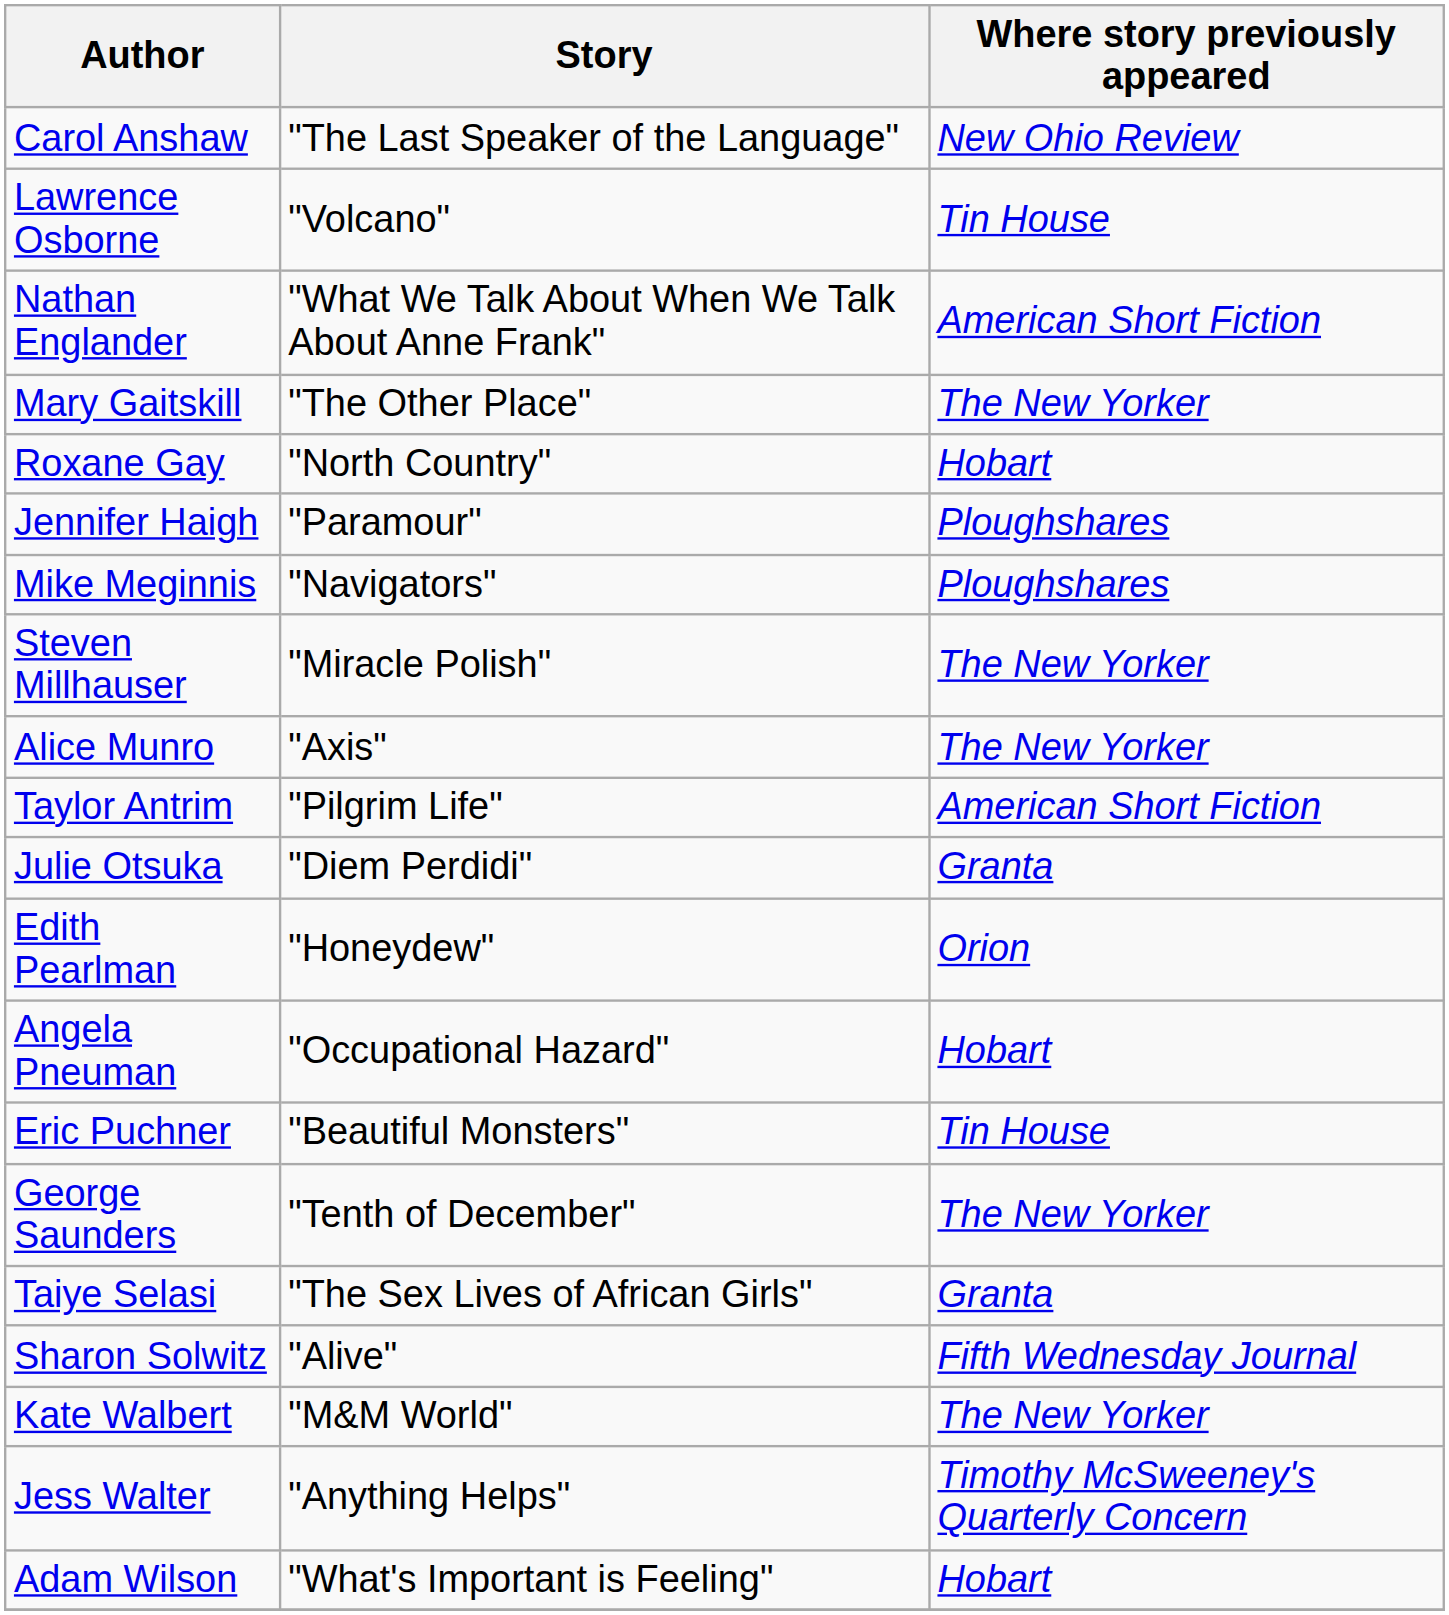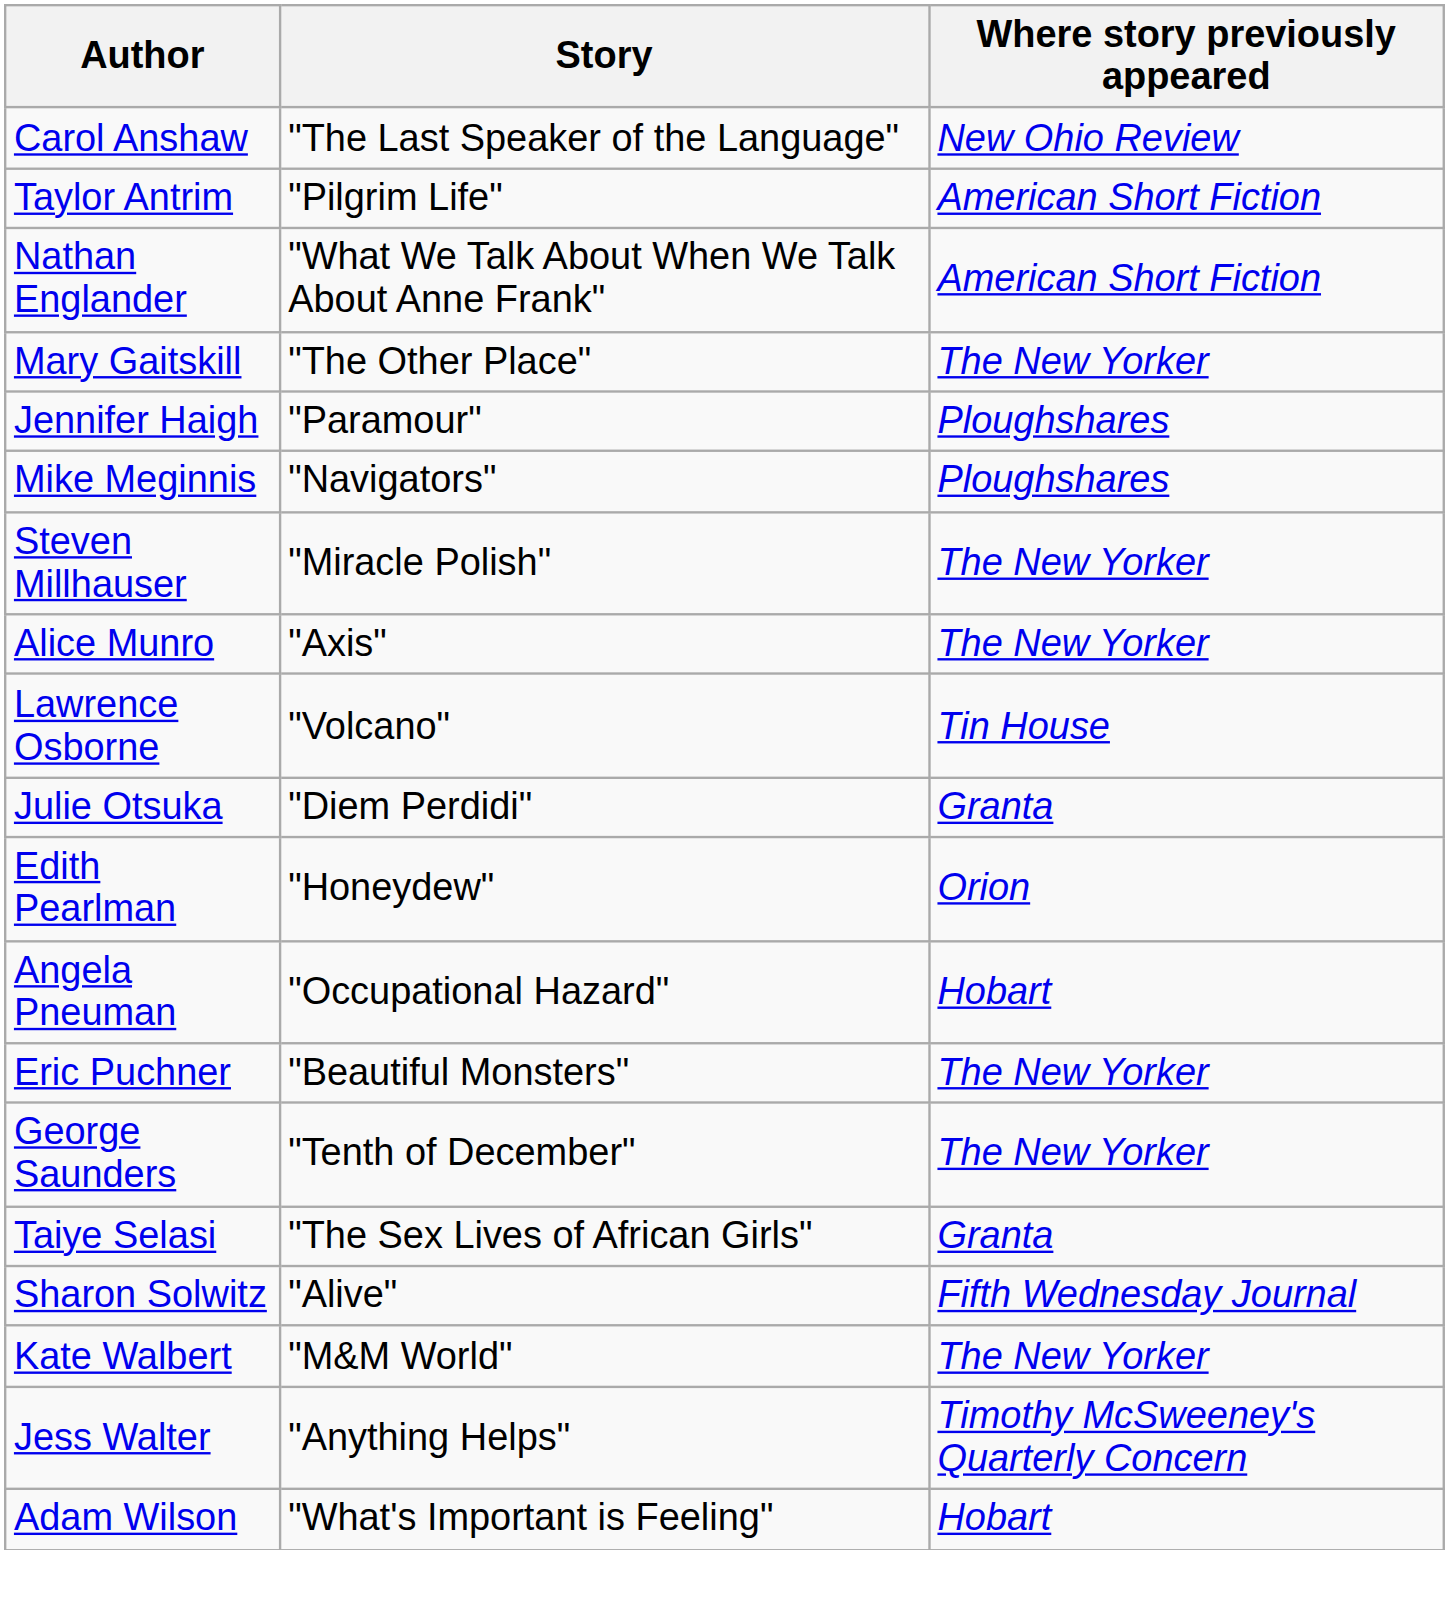rows swapped: Taylor Antrim <-> Lawrence Osborne
- row: Roxane Gay | "North Country" | Hobart
Eric Puchner | Where story previously appeared: Tin House -> The New Yorker
